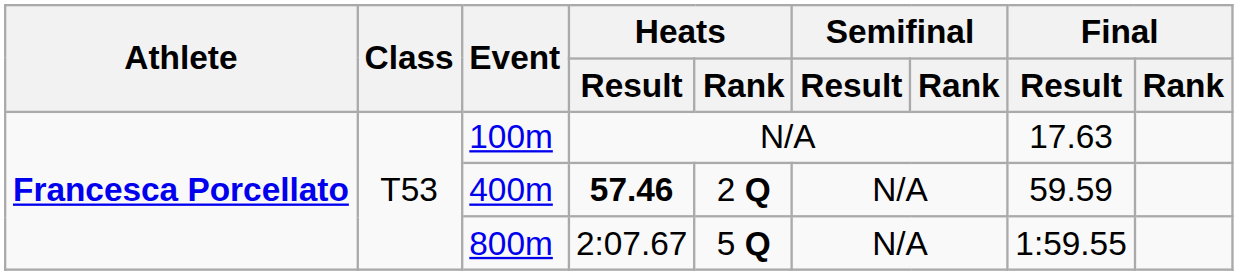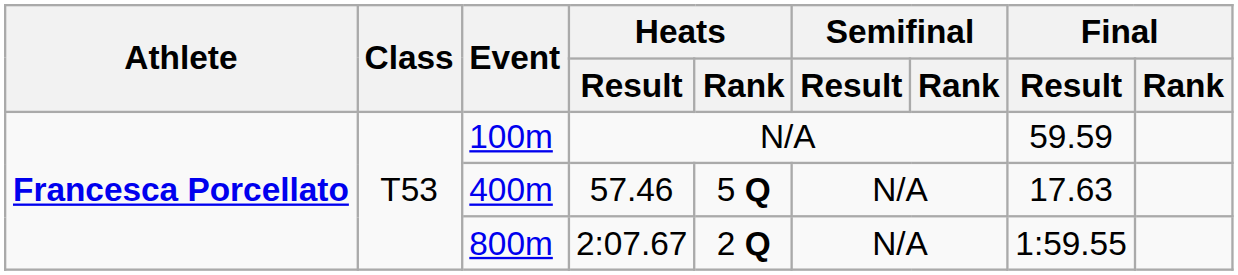100m | Final / Result: 17.63 -> 59.59
400m | Heats / Result: bold -> normal
400m | Heats / Rank: 2 Q -> 5 Q
400m | Final / Result: 59.59 -> 17.63
800m | Heats / Rank: 5 Q -> 2 Q
